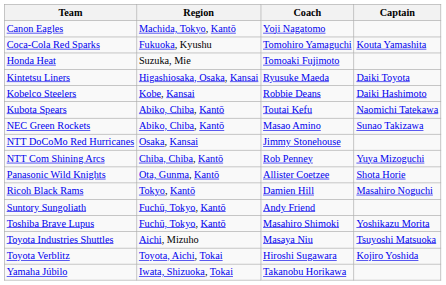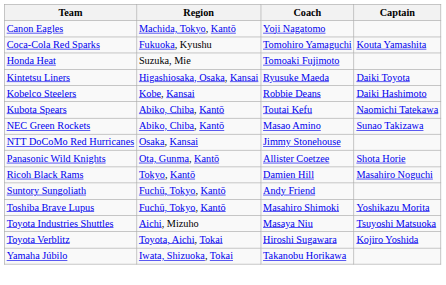- row: NTT Com Shining Arcs | Chiba, Chiba, Kantō | Rob Penney | Yuya Mizoguchi
